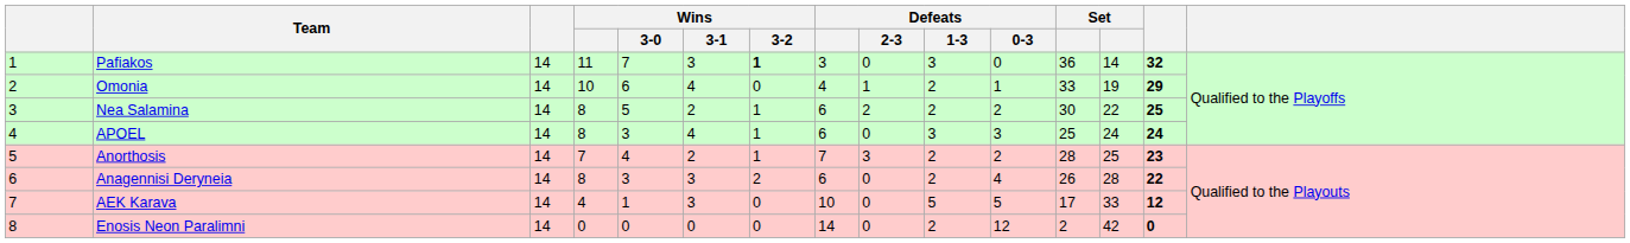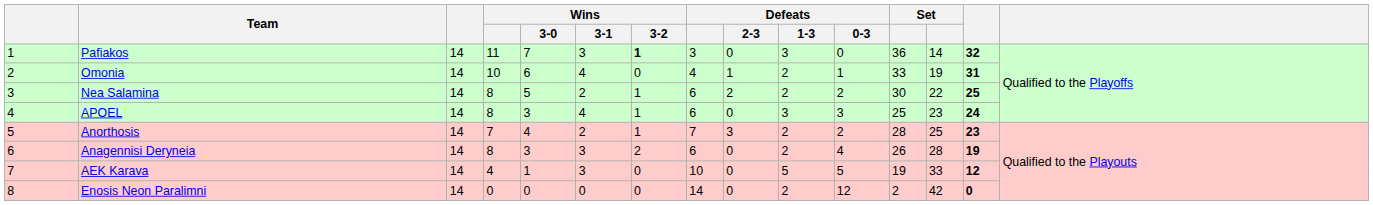Omonia | column 14: 29 -> 31
APOEL | column 13: 24 -> 23
Anagennisi Deryneia | column 14: 22 -> 19
AEK Karava | column 12: 17 -> 19
